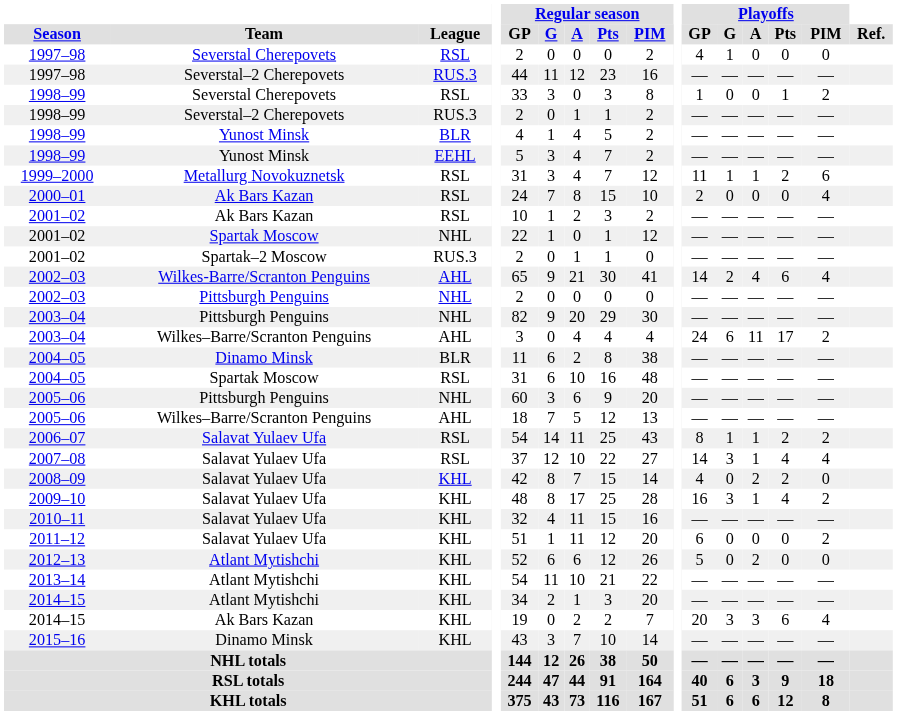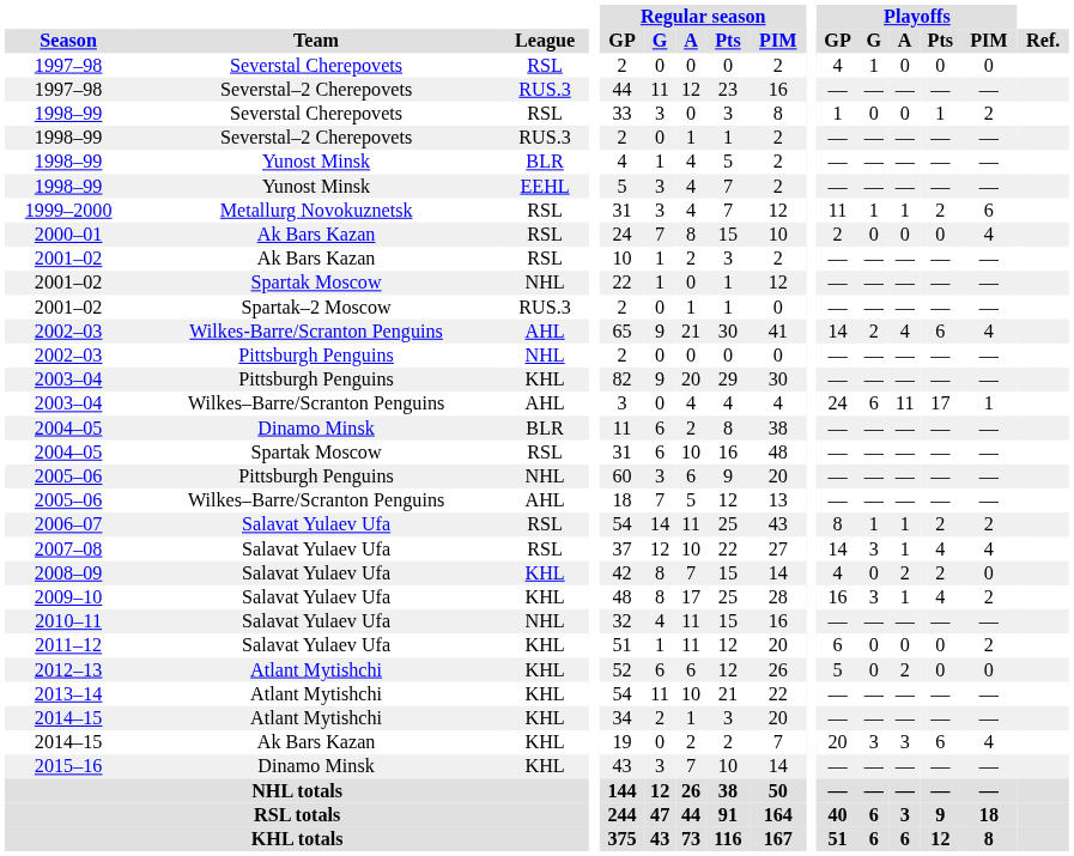2003–04 / Pittsburgh Penguins | League: NHL -> KHL
2003–04 / Wilkes–Barre/Scranton Penguins | Playoffs / PIM: 2 -> 1
2010–11 | League: KHL -> NHL
